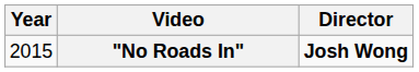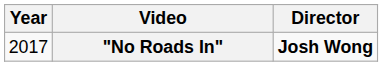"No Roads In" | Year: 2015 -> 2017
